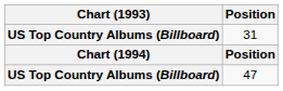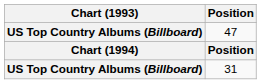rows swapped: 47 <-> 31
